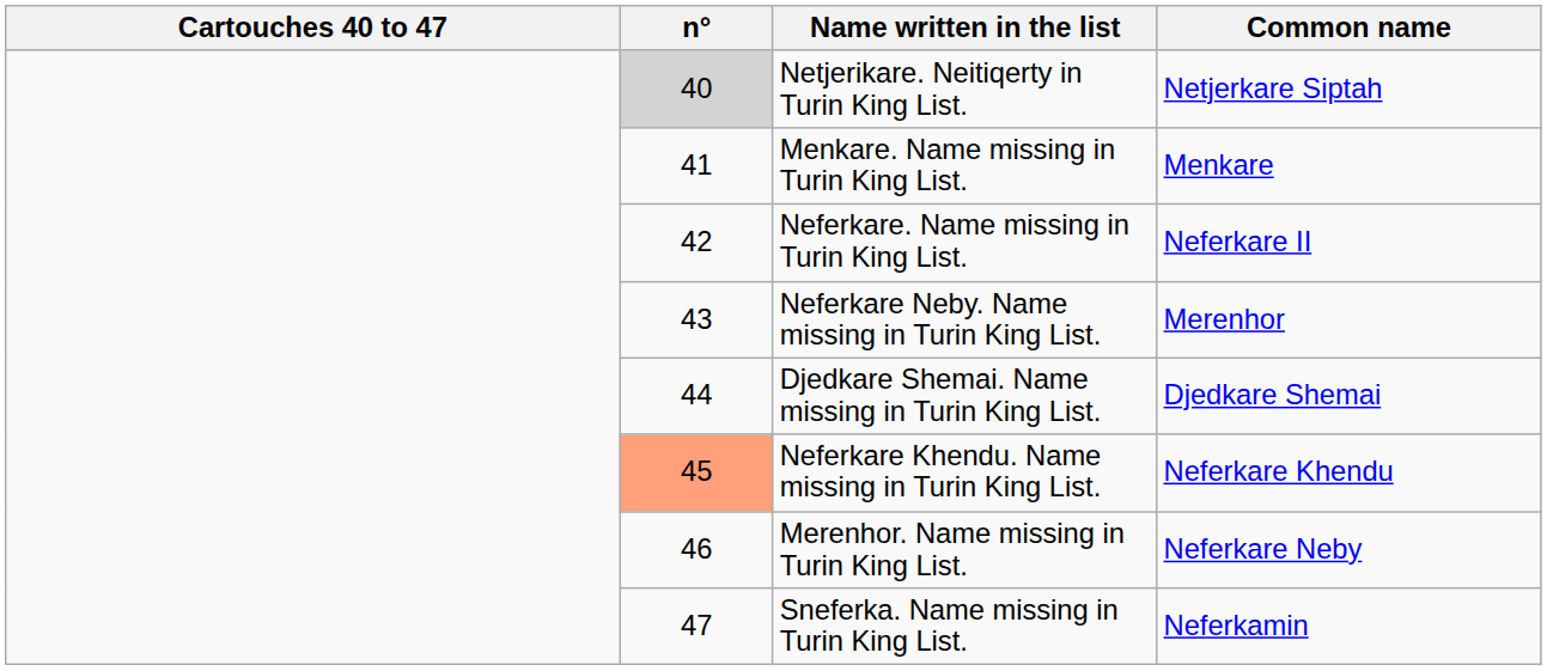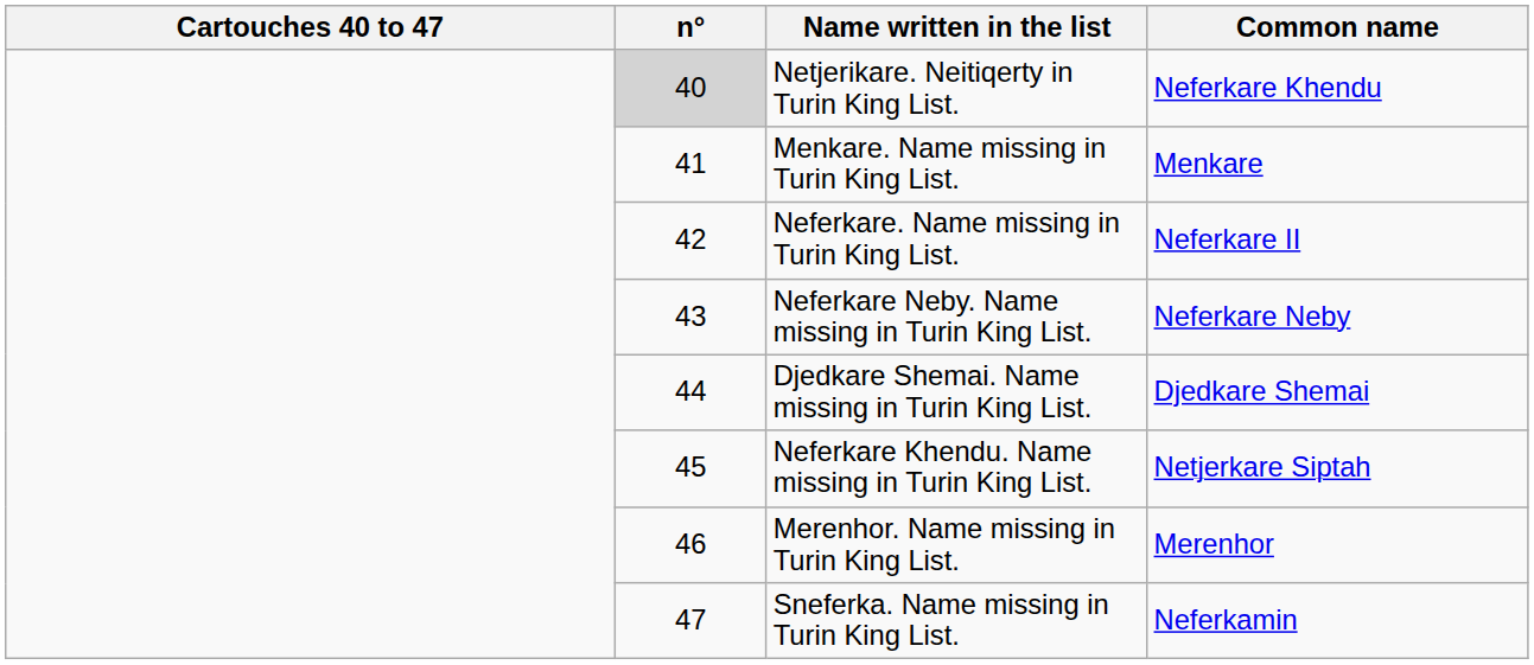Netjerikare. Neitiqerty in Turin King List. | Common name: Netjerkare Siptah -> Neferkare Khendu
Neferkare Neby. Name missing in Turin King List. | Common name: Merenhor -> Neferkare Neby
Neferkare Khendu. Name missing in Turin King List. | n°: lightsalmon background -> no background
Neferkare Khendu. Name missing in Turin King List. | Common name: Neferkare Khendu -> Netjerkare Siptah
Merenhor. Name missing in Turin King List. | Common name: Neferkare Neby -> Merenhor
